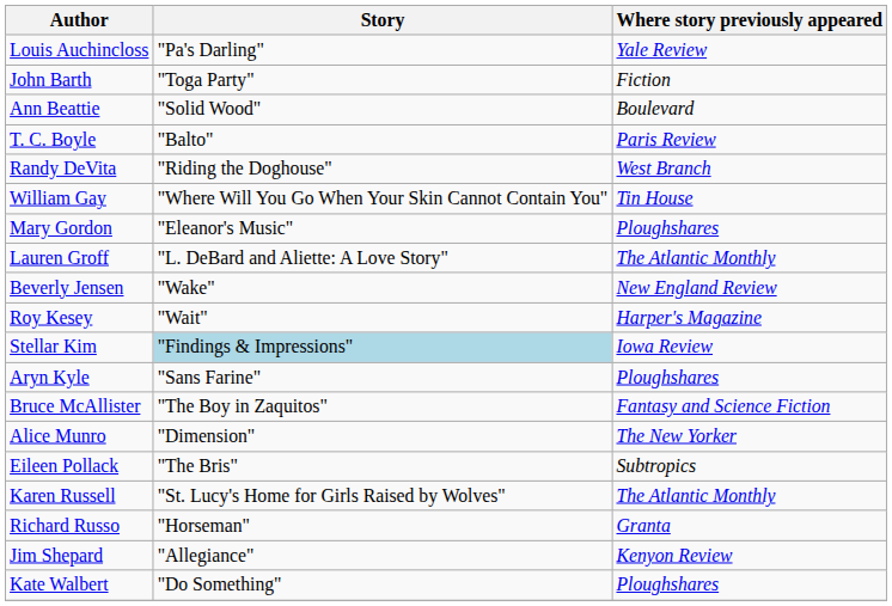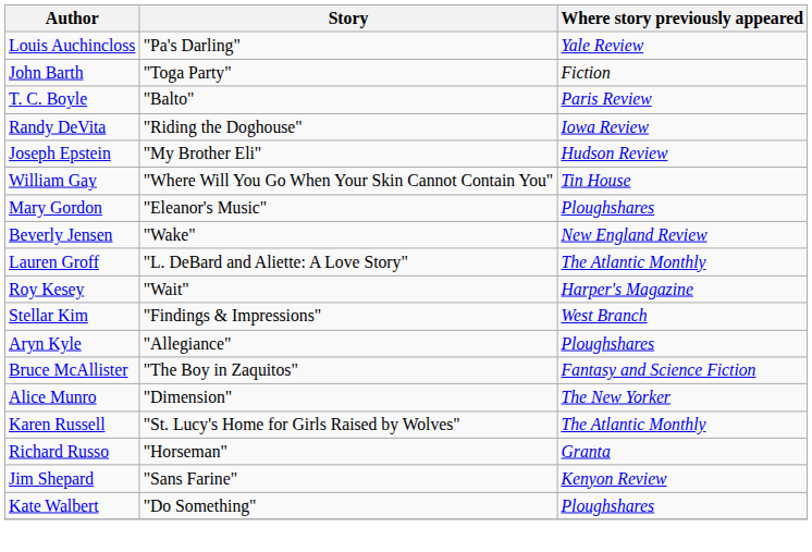- row: Ann Beattie | "Solid Wood" | Boulevard
Randy DeVita | Where story previously appeared: West Branch -> Iowa Review
+ row: Joseph Epstein | "My Brother Eli" | Hudson Review
rows swapped: Lauren Groff <-> Beverly Jensen
Stellar Kim | Story: lightblue background -> no background
Stellar Kim | Where story previously appeared: Iowa Review -> West Branch
Aryn Kyle | Story: "Sans Farine" -> "Allegiance"
- row: Eileen Pollack | "The Bris" | Subtropics
Jim Shepard | Story: "Allegiance" -> "Sans Farine"
